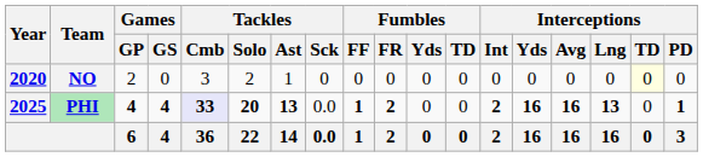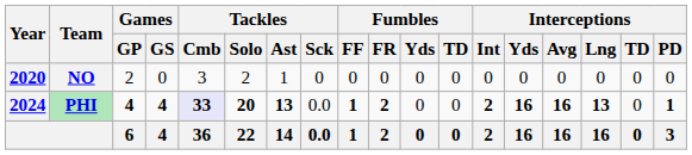NO | Interceptions / TD: lightyellow background -> no background
PHI | Year: 2025 -> 2024
